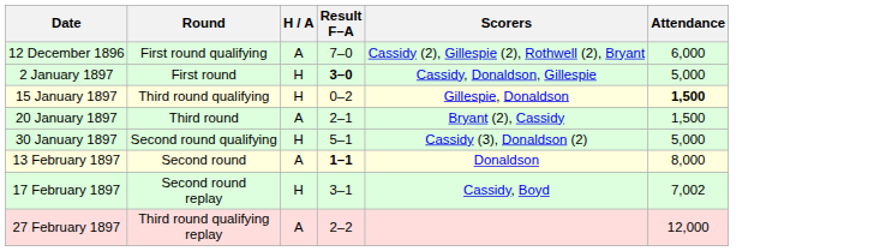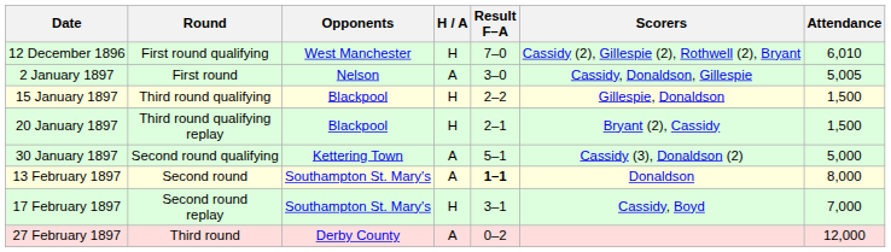+ column: Opponents | West Manchester | Nelson | Blackpool | Blackpool | Kettering Town | Southampton St. Mary's | Southampton St. Mary's | Derby County
12 December 1896 | H / A: A -> H
12 December 1896 | Attendance: 6,000 -> 6,010
2 January 1897 | H / A: H -> A
2 January 1897 | Result F–A: bold -> normal
2 January 1897 | Attendance: 5,000 -> 5,005
15 January 1897 | Result F–A: 0–2 -> 2–2
15 January 1897 | Attendance: bold -> normal
20 January 1897 | Round: Third round -> Third round qualifying replay
20 January 1897 | H / A: A -> H
30 January 1897 | H / A: H -> A
17 February 1897 | Attendance: 7,002 -> 7,000
27 February 1897 | Round: Third round qualifying replay -> Third round
27 February 1897 | Result F–A: 2–2 -> 0–2
